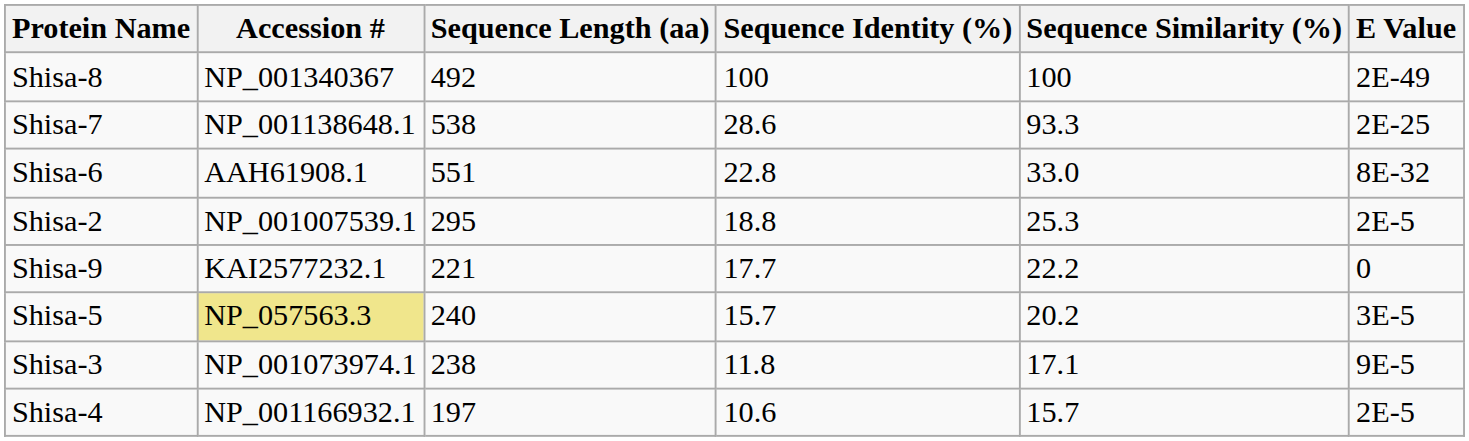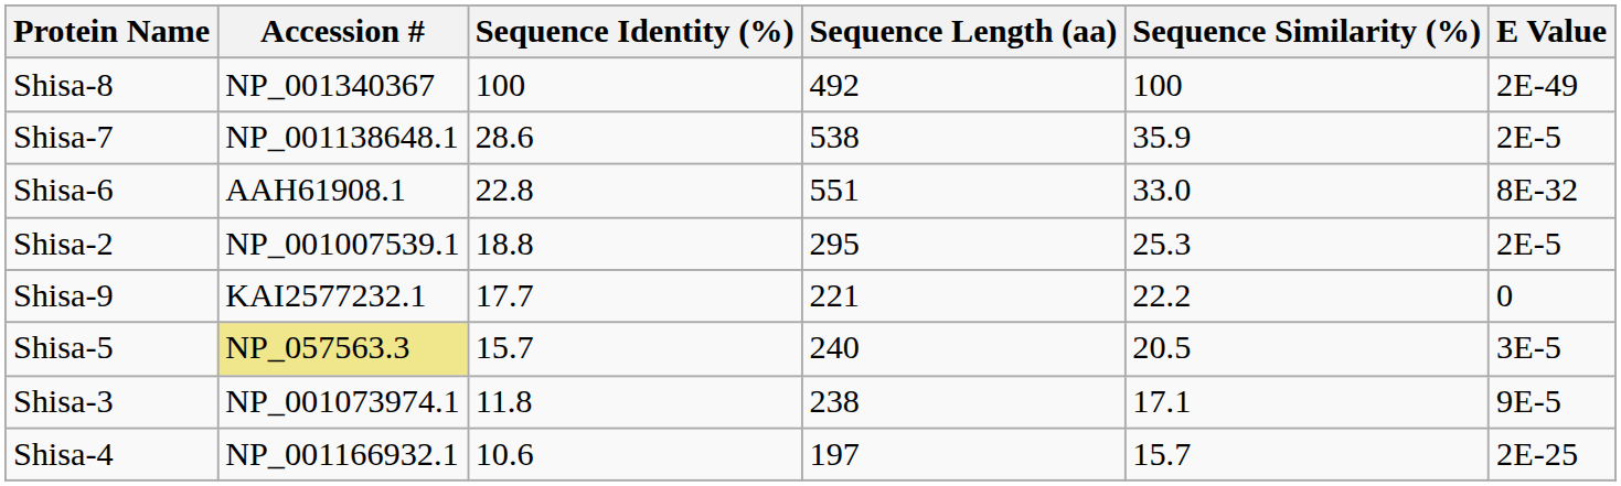columns swapped: Sequence Length (aa) <-> Sequence Identity (%)
Shisa-7 | Sequence Similarity (%): 93.3 -> 35.9
Shisa-7 | E Value: 2E-25 -> 2E-5
Shisa-5 | Sequence Similarity (%): 20.2 -> 20.5
Shisa-4 | E Value: 2E-5 -> 2E-25
